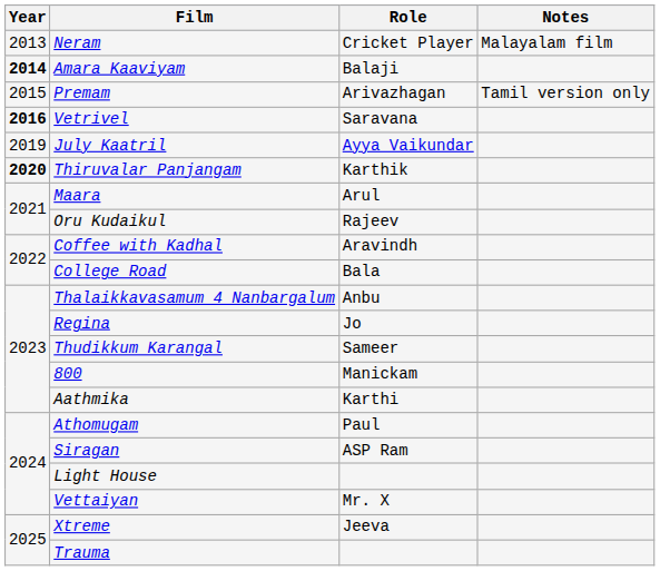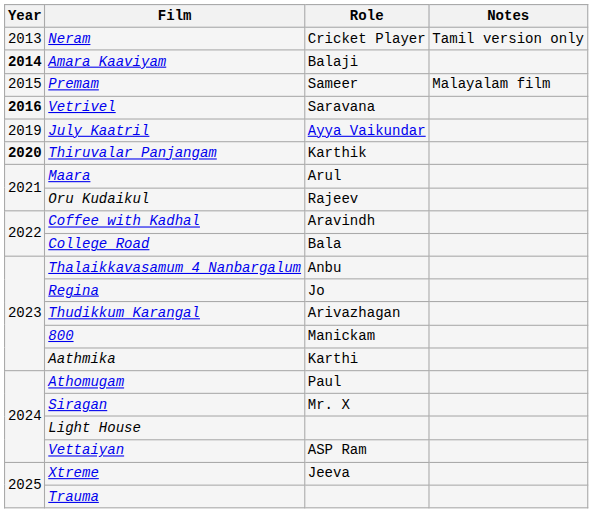Neram | Notes: Malayalam film -> Tamil version only
Premam | Role: Arivazhagan -> Sameer
Premam | Notes: Tamil version only -> Malayalam film
Thudikkum Karangal | Role: Sameer -> Arivazhagan
Siragan | Role: ASP Ram -> Mr. X
Vettaiyan | Role: Mr. X -> ASP Ram
